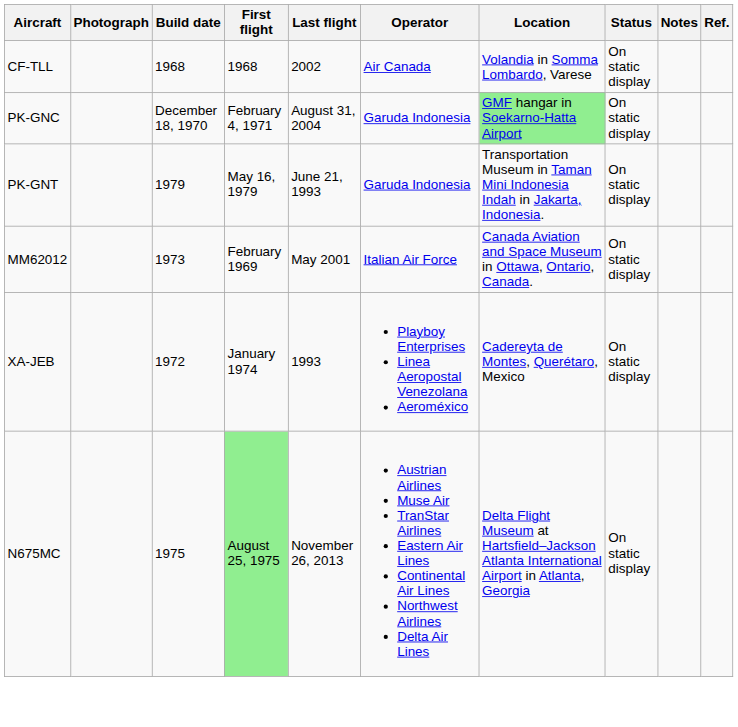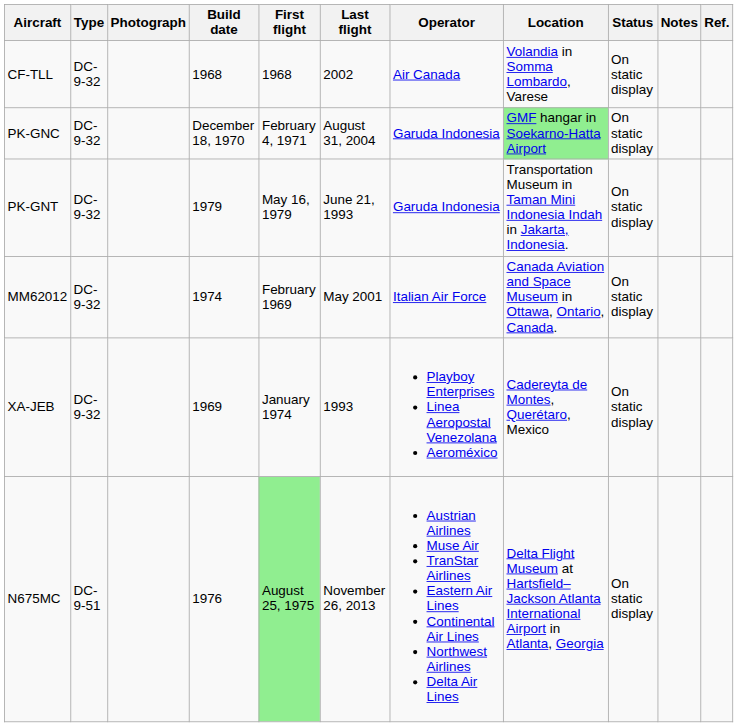+ column: Type | DC-9-32 | DC-9-32 | DC-9-32 | DC-9-32 | DC-9-32 | DC-9-51
MM62012 | Build date: 1973 -> 1974
XA-JEB | Build date: 1972 -> 1969
N675MC | Build date: 1975 -> 1976
